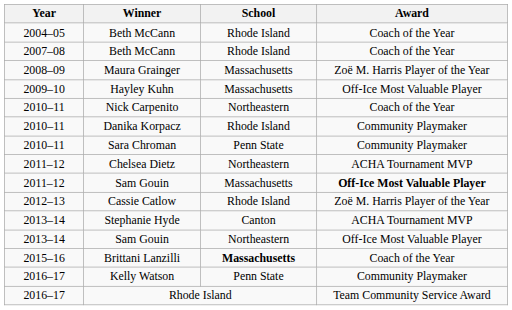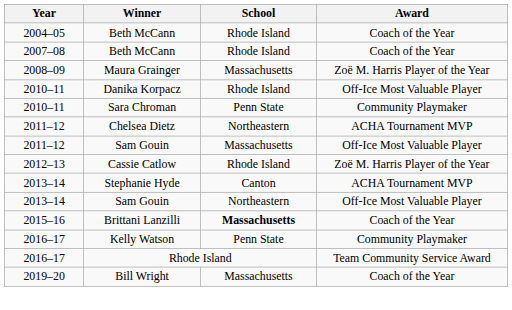- row: 2009–10 | Hayley Kuhn | Massachusetts | Off-Ice Most Valuable Player
- row: 2010–11 | Nick Carpenito | Northeastern | Coach of the Year
Danika Korpacz | Award: Community Playmaker -> Off-Ice Most Valuable Player
2011–12 / Sam Gouin | Award: bold -> normal
+ row: 2019–20 | Bill Wright | Massachusetts | Coach of the Year
